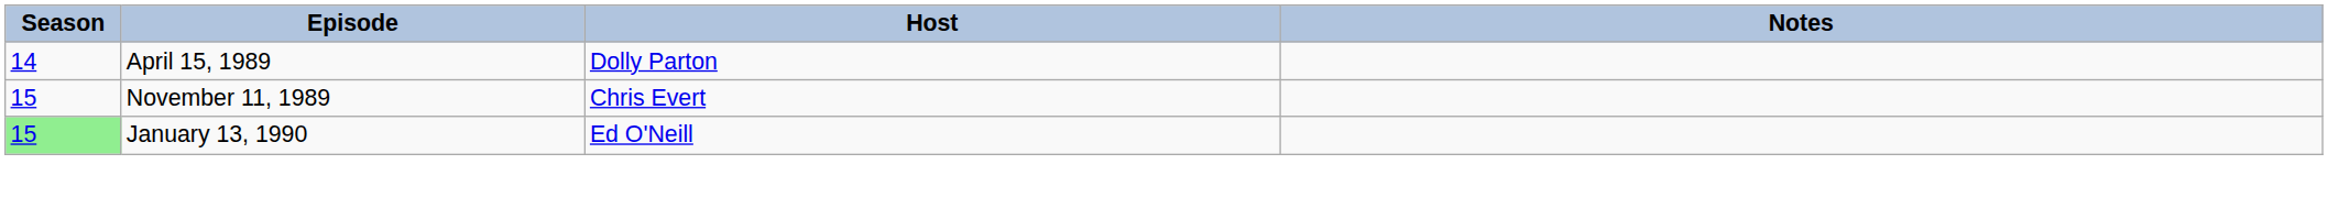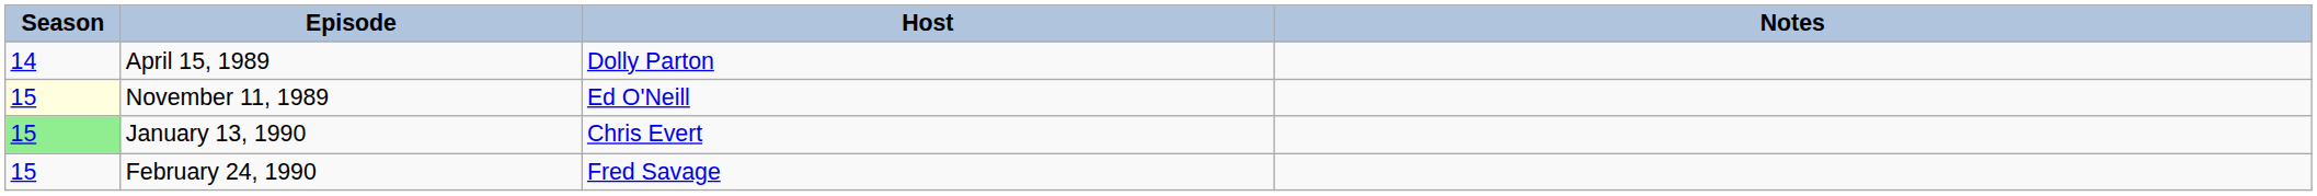November 11, 1989 | Season: no background -> lightyellow background
November 11, 1989 | Host: Chris Evert -> Ed O'Neill
January 13, 1990 | Host: Ed O'Neill -> Chris Evert
+ row: 15 | February 24, 1990 | Fred Savage
